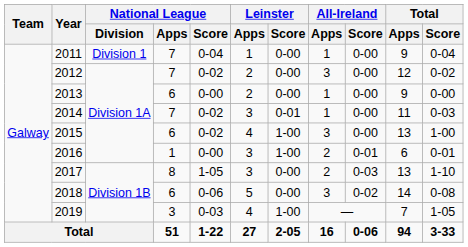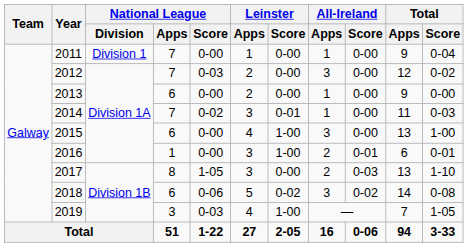2011 | National League / Score: 0-04 -> 0-00
2012 | National League / Score: 0-02 -> 0-03
2015 | National League / Score: 0-02 -> 0-00
2018 | Leinster / Score: 0-00 -> 0-02
